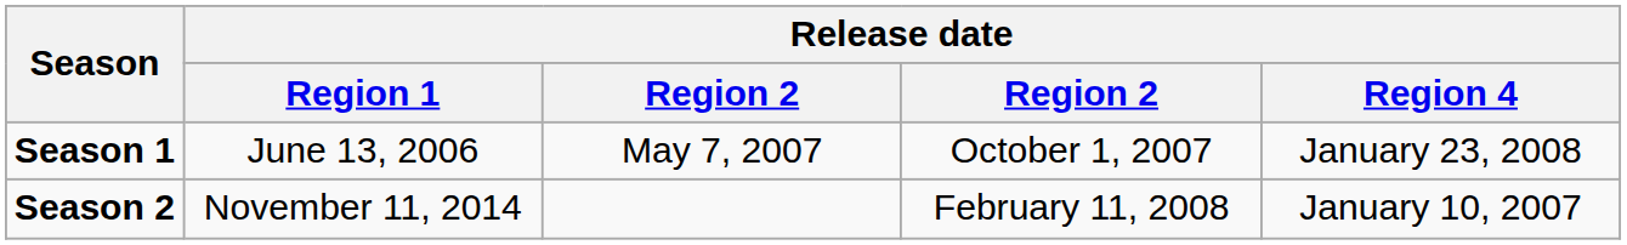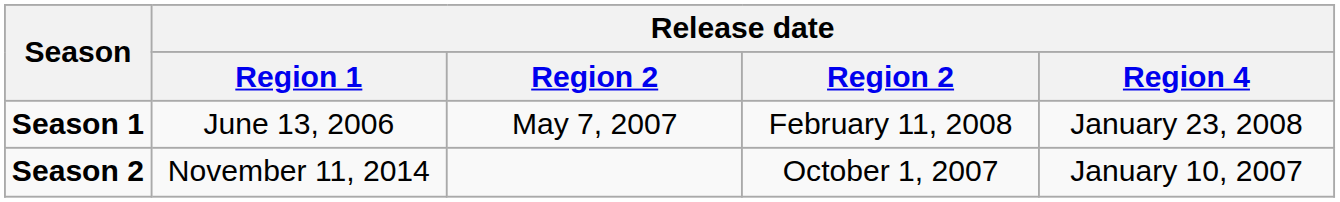Season 1 | column 4: October 1, 2007 -> February 11, 2008
Season 2 | column 4: February 11, 2008 -> October 1, 2007
